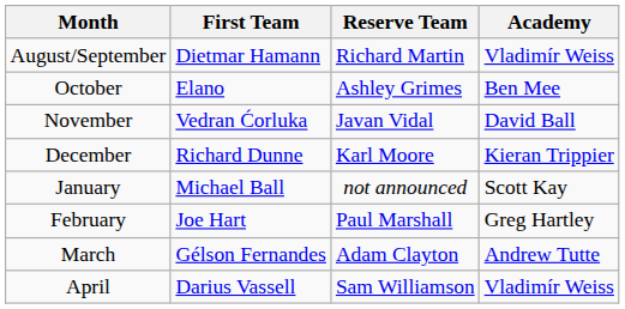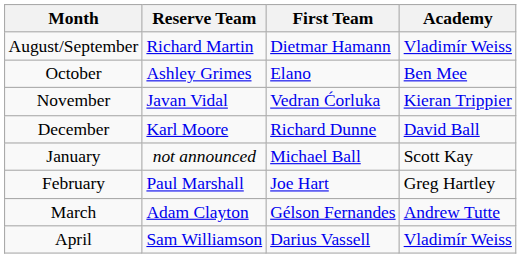columns swapped: First Team <-> Reserve Team
November | Academy: David Ball -> Kieran Trippier
December | Academy: Kieran Trippier -> David Ball
